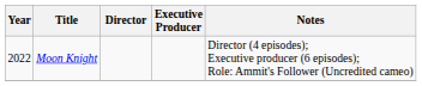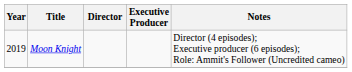Moon Knight | Year: 2022 -> 2019
